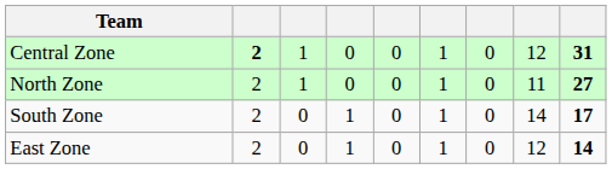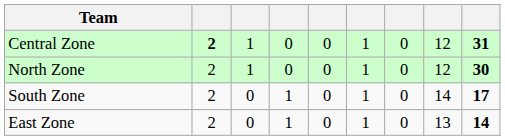North Zone | column 8: 11 -> 12
North Zone | column 9: 27 -> 30
East Zone | column 8: 12 -> 13
